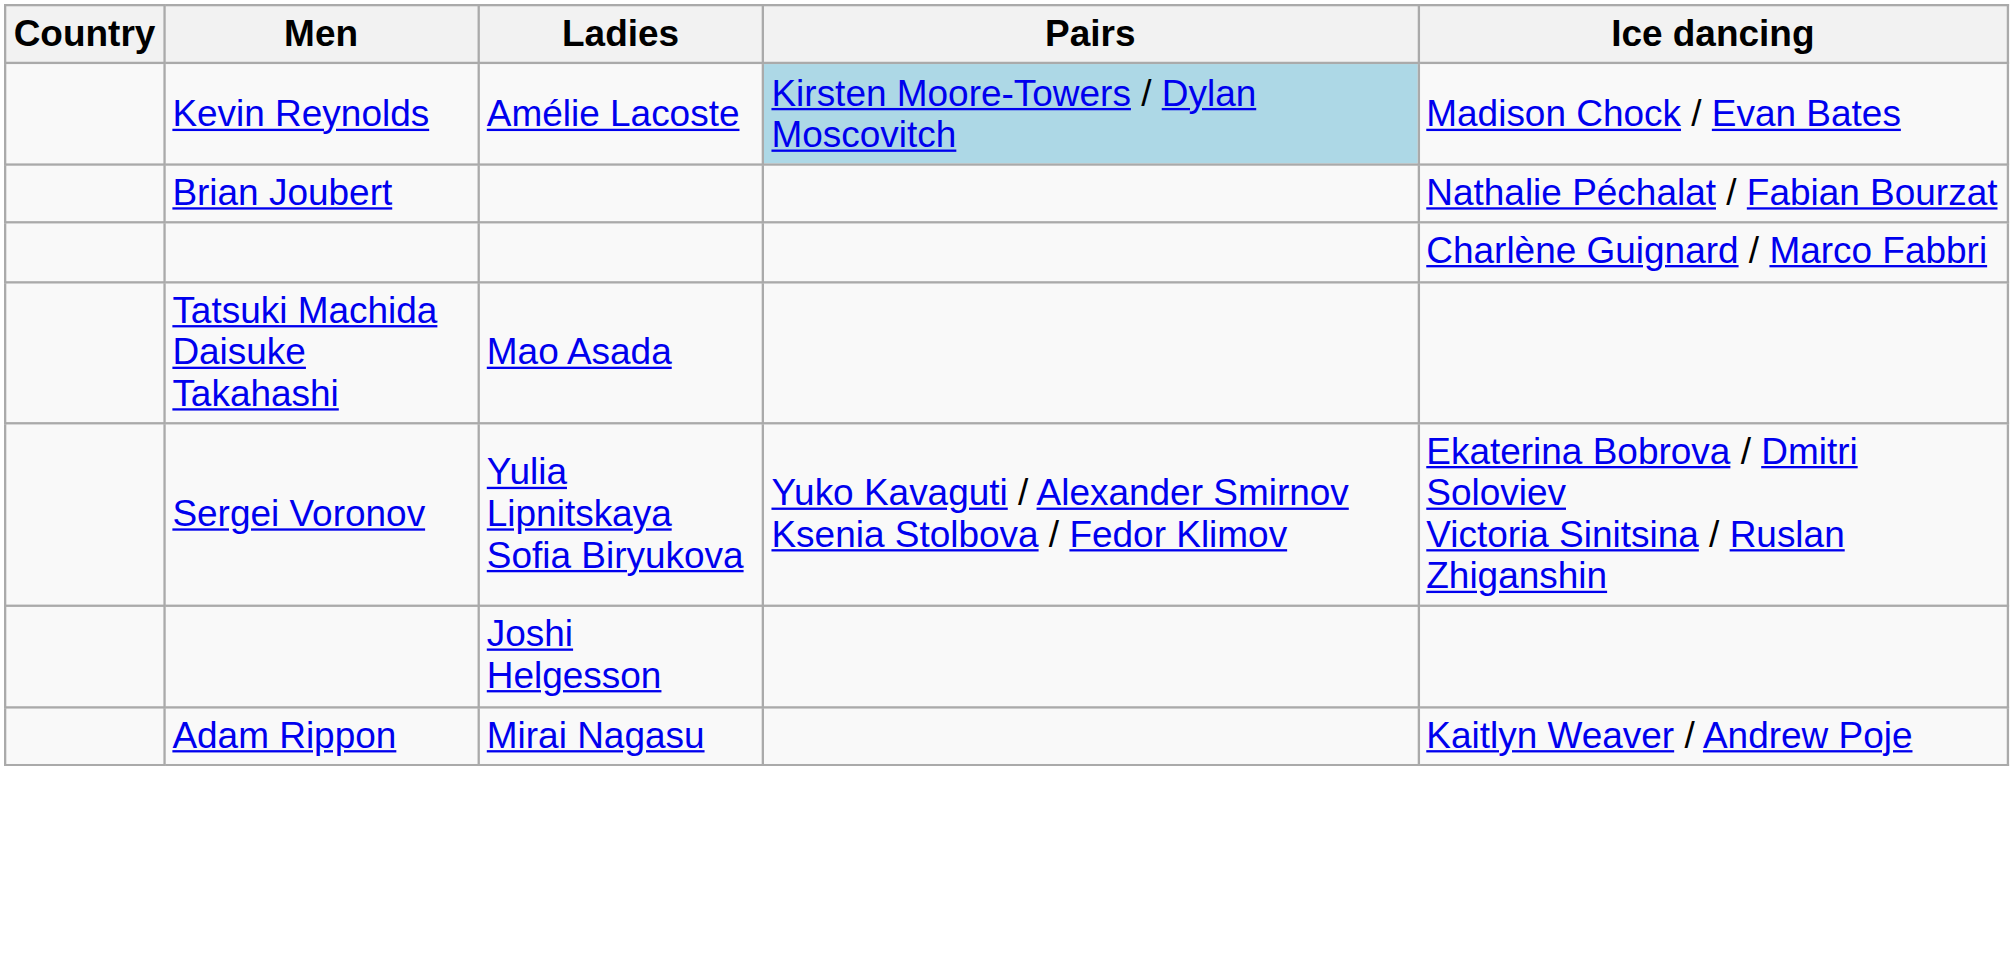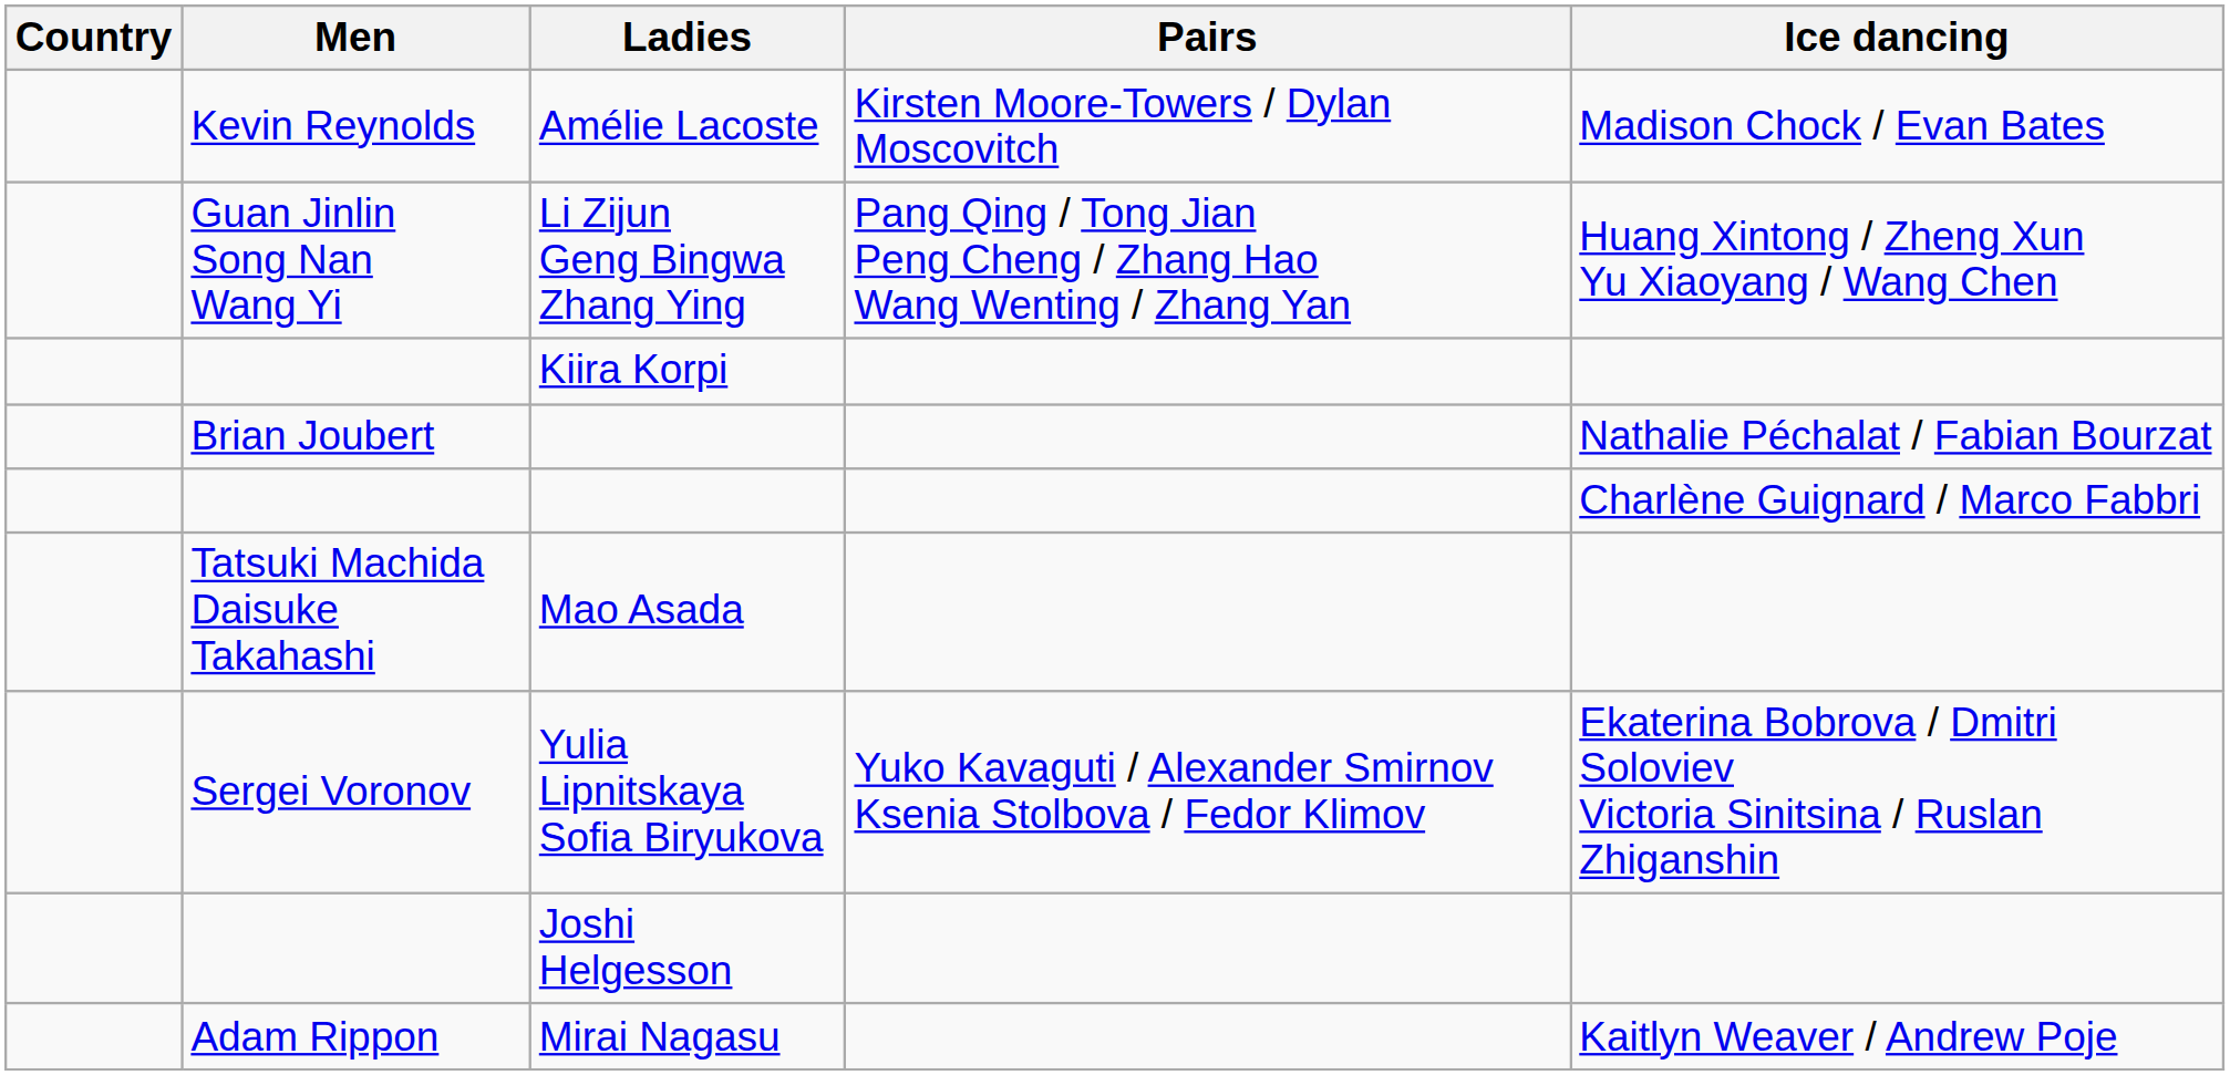Amélie Lacoste | Pairs: lightblue background -> no background
+ row: Guan Jinlin Song Nan Wang Yi | Li Zijun Geng Bingwa Zhang Ying | Pang Qing / Tong Jian Peng Cheng / Zhang Hao Wang Wenting / Zhang Yan | Huang Xintong / Zheng Xun Yu Xiaoyang / Wang Chen
+ row: Kiira Korpi
